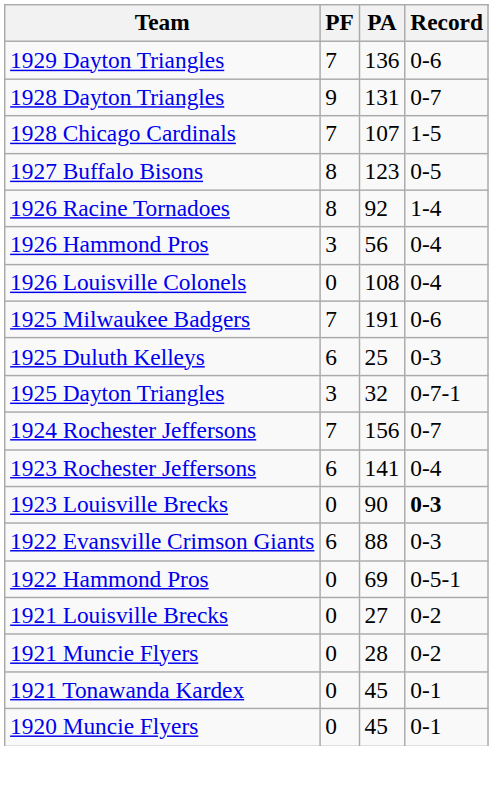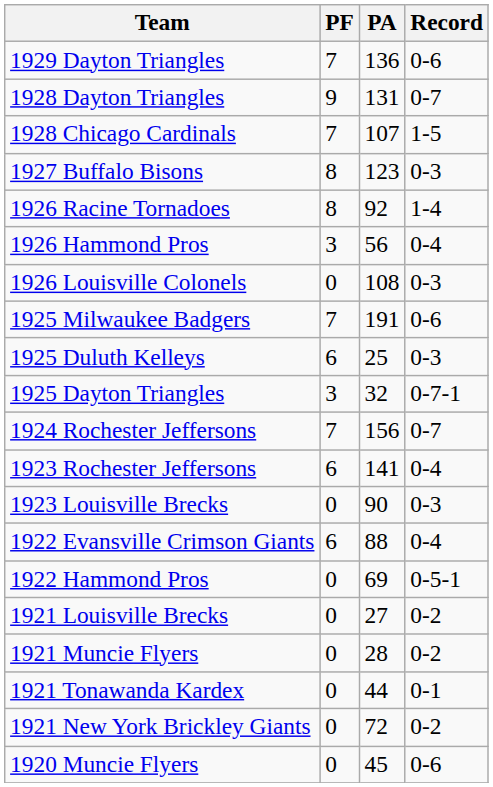1927 Buffalo Bisons | Record: 0-5 -> 0-3
1926 Louisville Colonels | Record: 0-4 -> 0-3
1923 Louisville Brecks | Record: bold -> normal
1922 Evansville Crimson Giants | Record: 0-3 -> 0-4
1921 Tonawanda Kardex | PA: 45 -> 44
+ row: 1921 New York Brickley Giants | 0 | 72 | 0-2
1920 Muncie Flyers | Record: 0-1 -> 0-6
